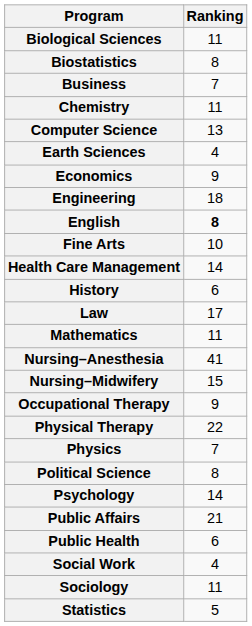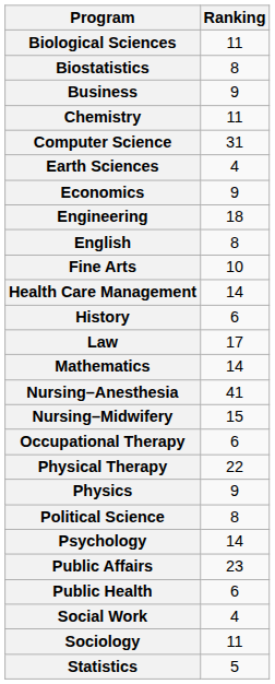Business | Ranking: 7 -> 9
Computer Science | Ranking: 13 -> 31
English | Ranking: bold -> normal
Mathematics | Ranking: 11 -> 14
Occupational Therapy | Ranking: 9 -> 6
Physics | Ranking: 7 -> 9
Public Affairs | Ranking: 21 -> 23
